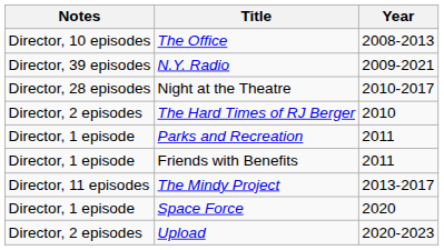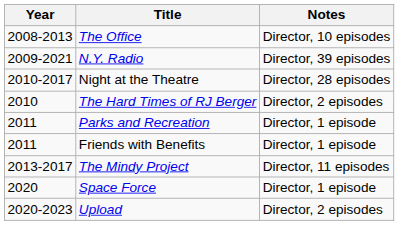columns swapped: Year <-> Notes
